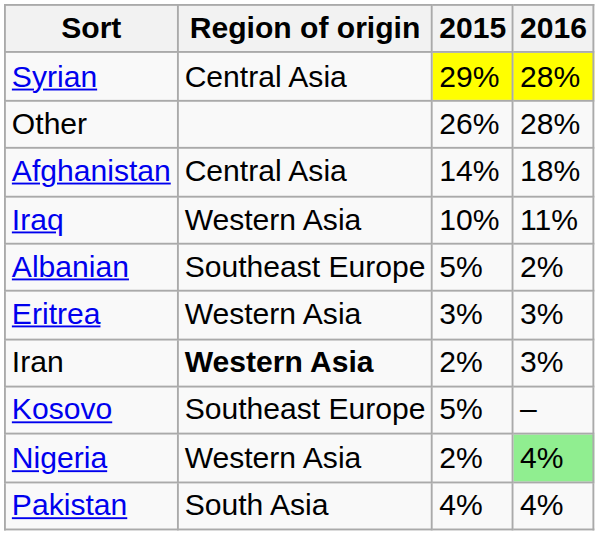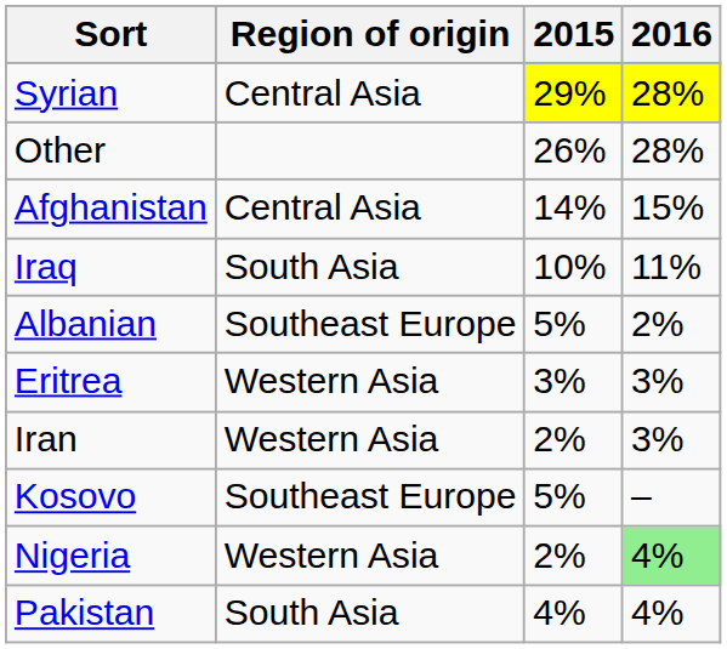Afghanistan | 2016: 18% -> 15%
Iraq | Region of origin: Western Asia -> South Asia
Iran | Region of origin: bold -> normal
